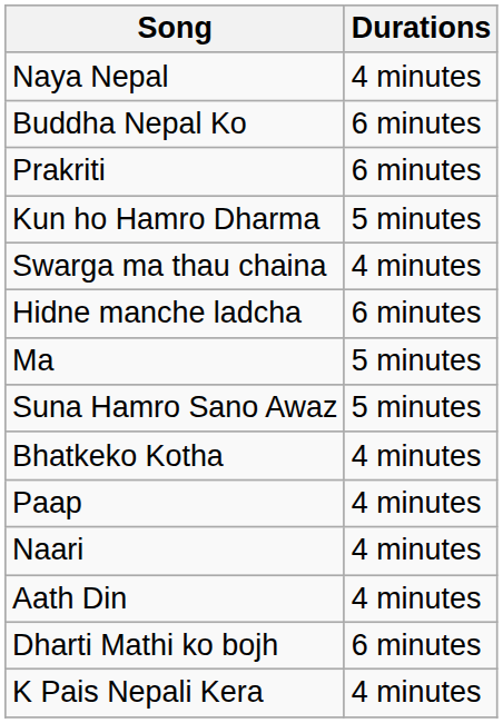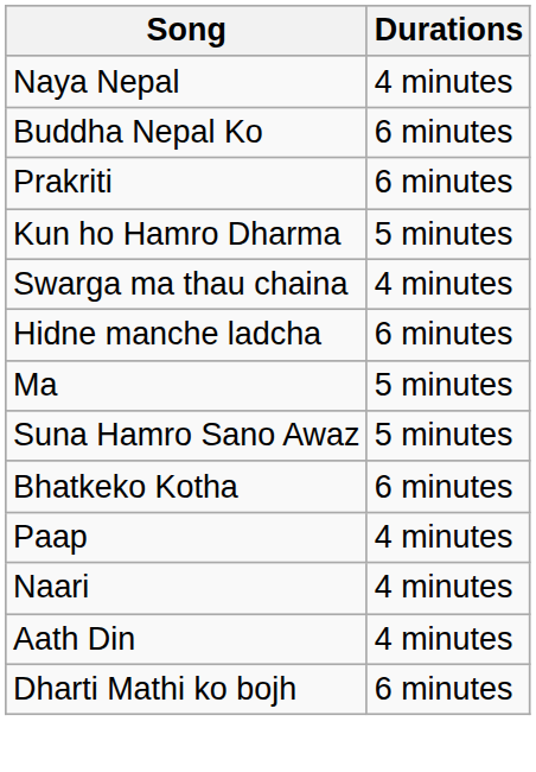Bhatkeko Kotha | Durations: 4 minutes -> 6 minutes
- row: K Pais Nepali Kera | 4 minutes
